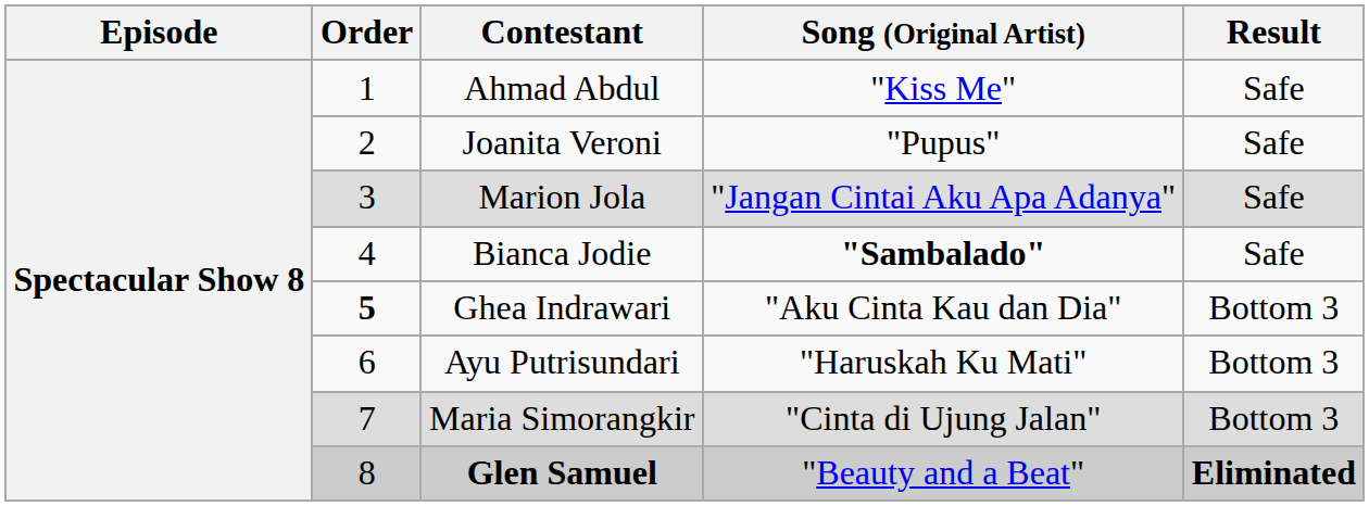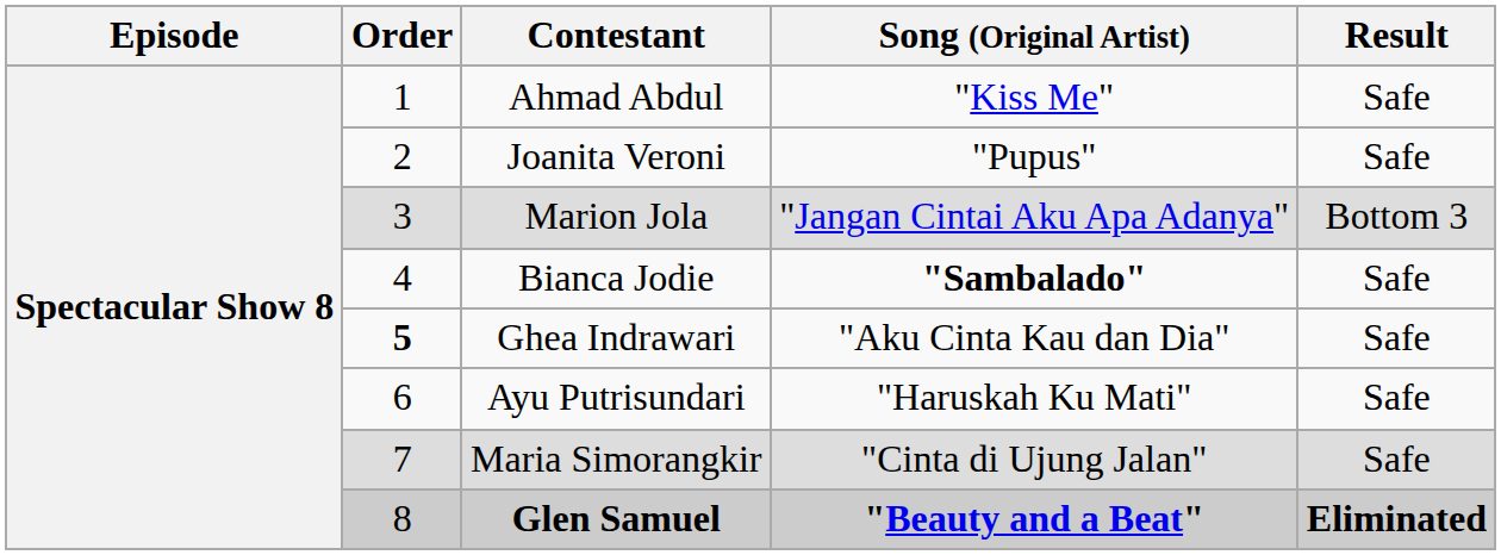Marion Jola | Result: Safe -> Bottom 3
Ghea Indrawari | Result: Bottom 3 -> Safe
Ayu Putrisundari | Result: Bottom 3 -> Safe
Maria Simorangkir | Result: Bottom 3 -> Safe
Glen Samuel | Song (Original Artist): normal -> bold
